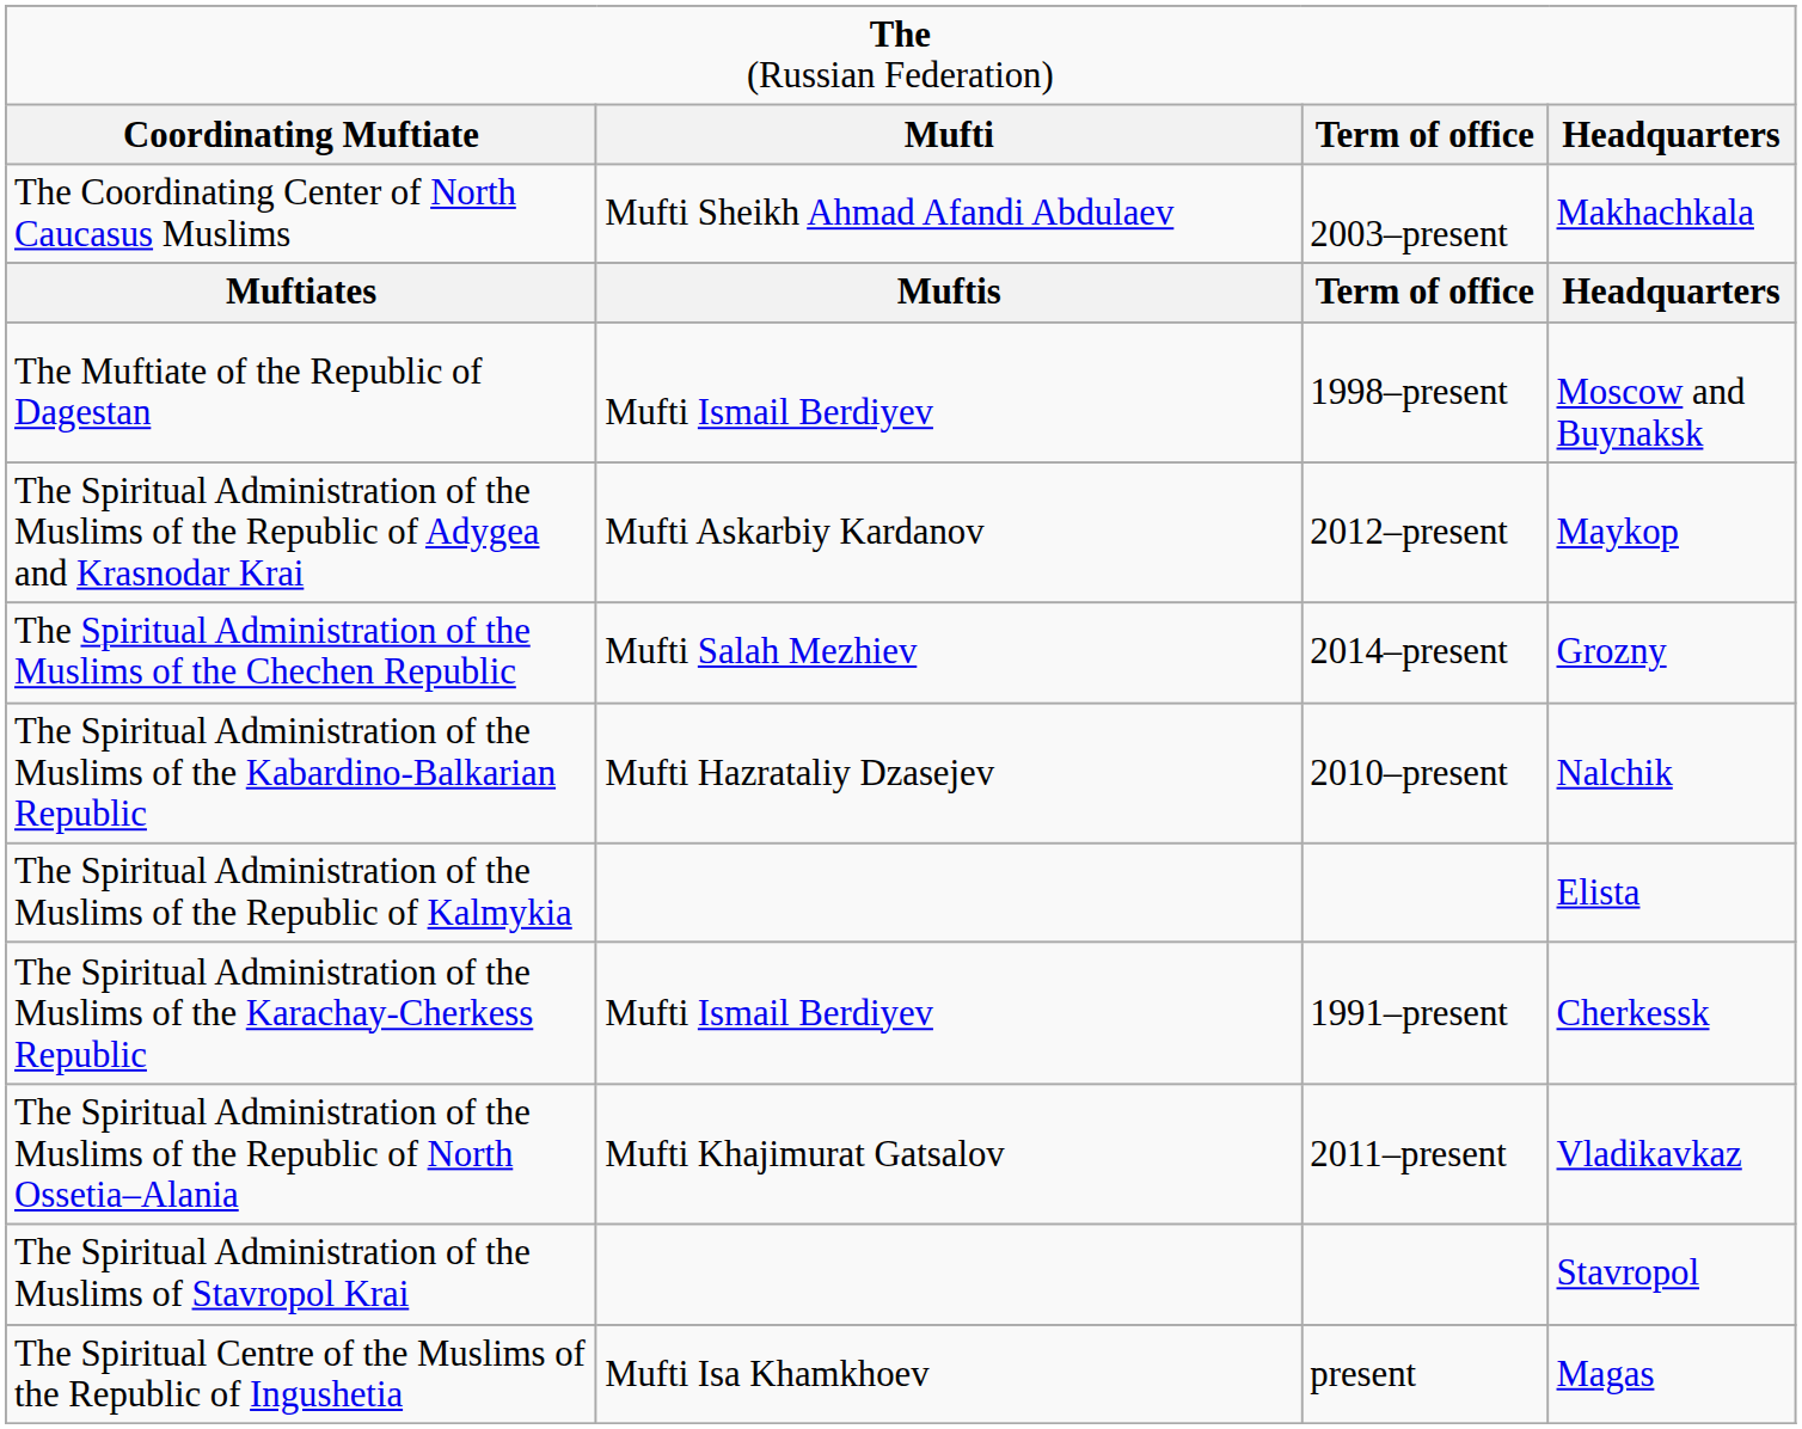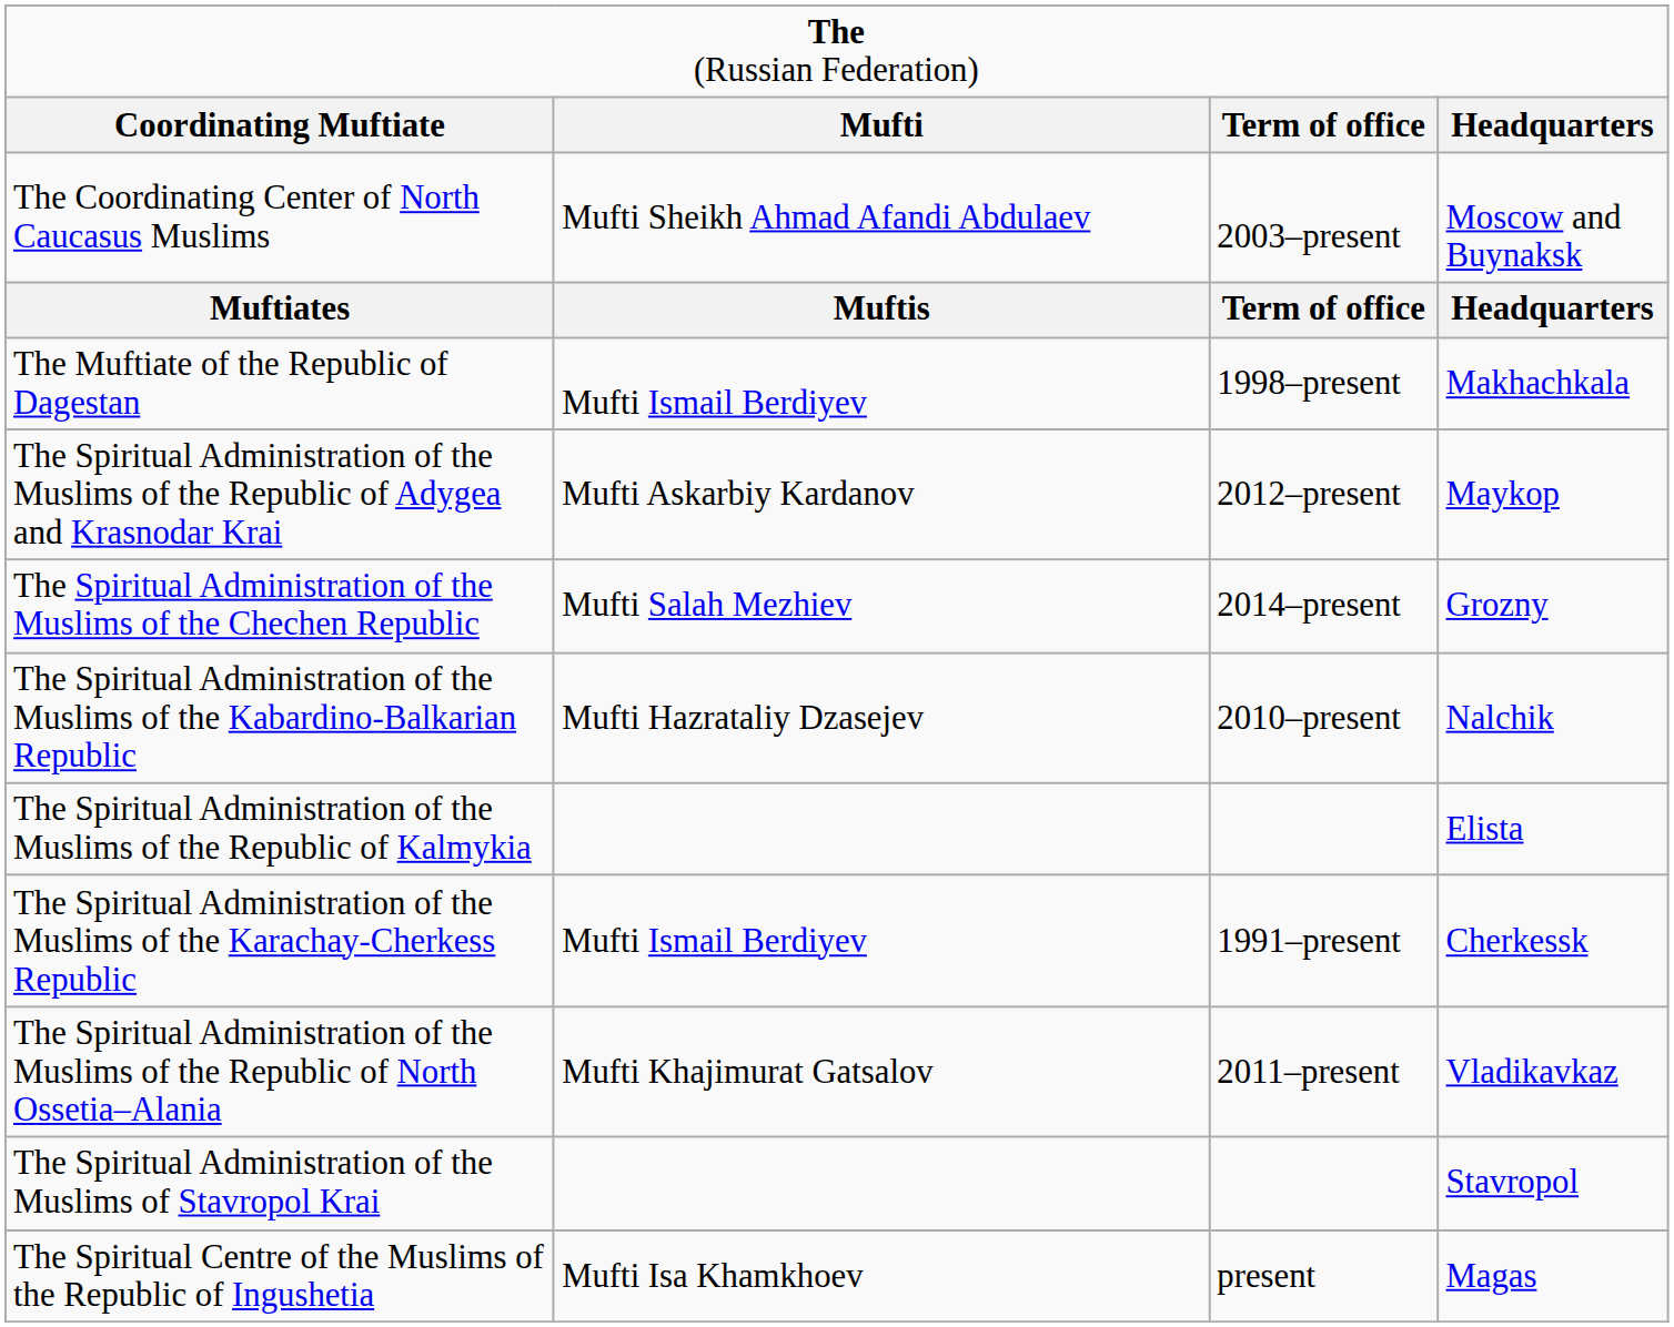The Coordinating Center of North Caucasus Muslims | column 4: Makhachkala -> Moscow and Buynaksk
The Muftiate of the Republic of Dagestan | column 4: Moscow and Buynaksk -> Makhachkala
